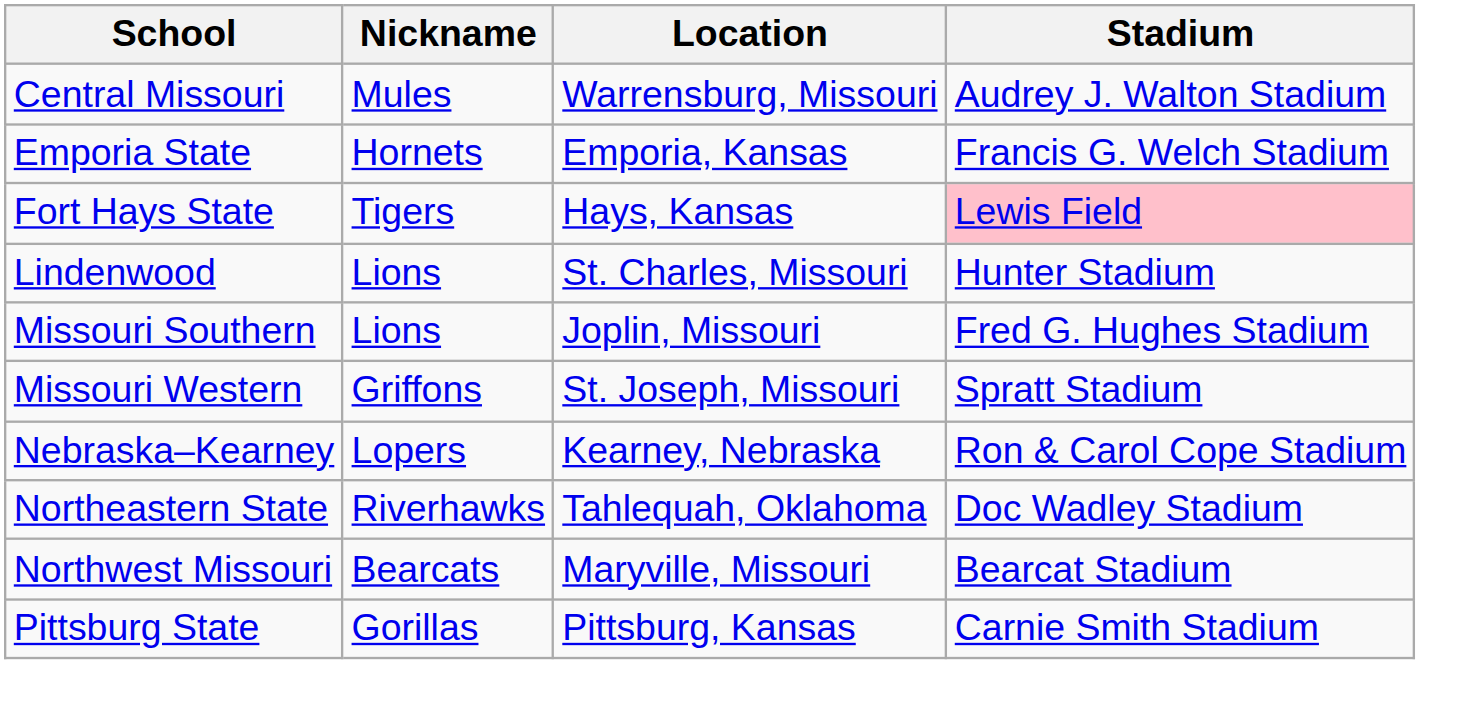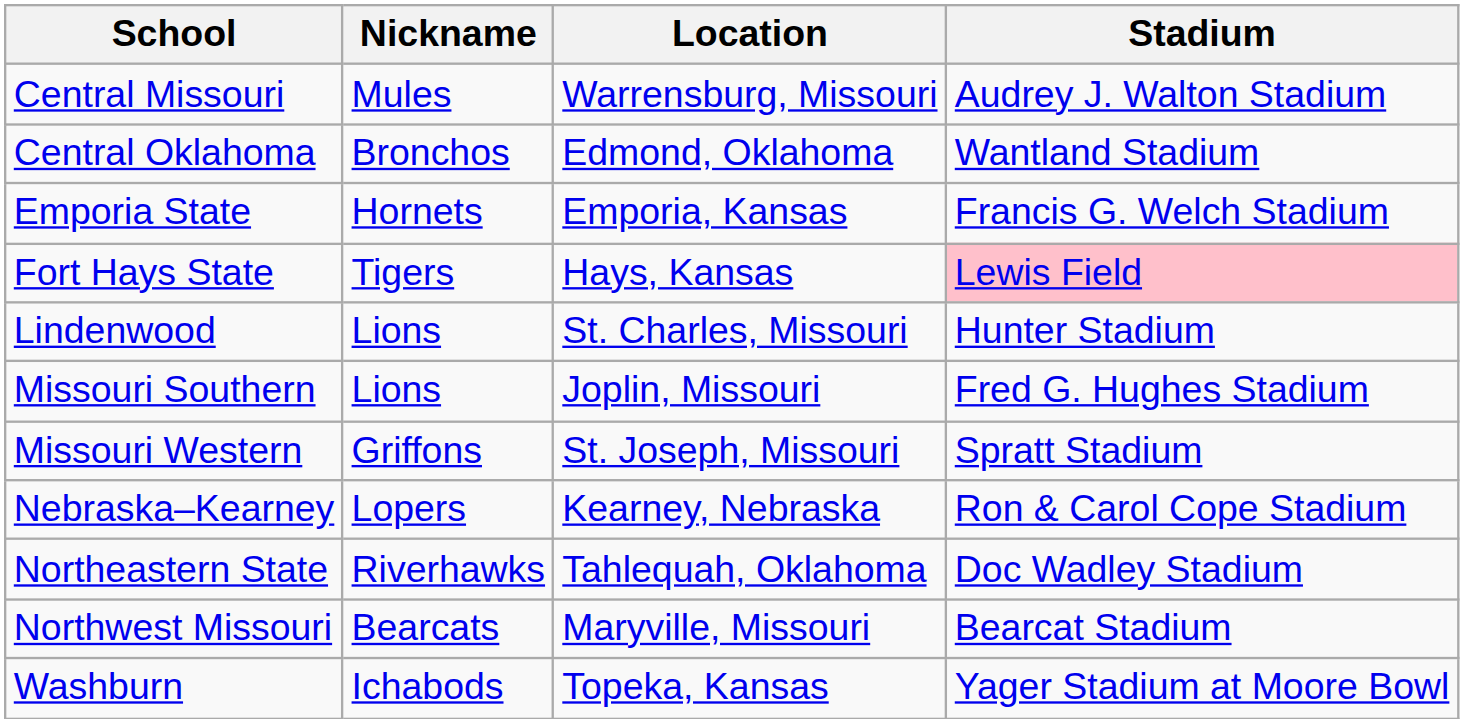+ row: Central Oklahoma | Bronchos | Edmond, Oklahoma | Wantland Stadium
- row: Pittsburg State | Gorillas | Pittsburg, Kansas | Carnie Smith Stadium
+ row: Washburn | Ichabods | Topeka, Kansas | Yager Stadium at Moore Bowl
